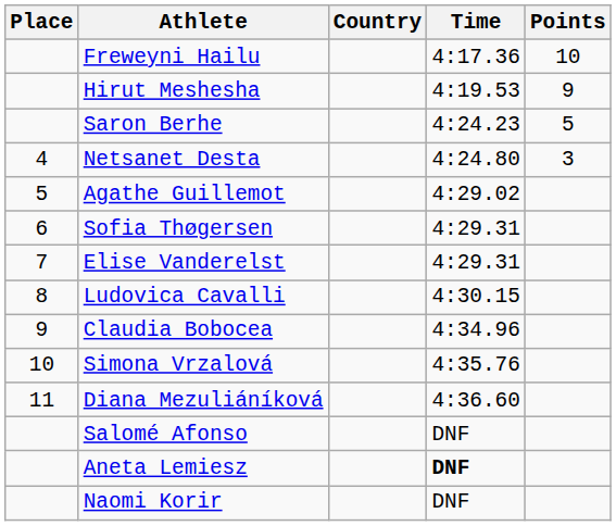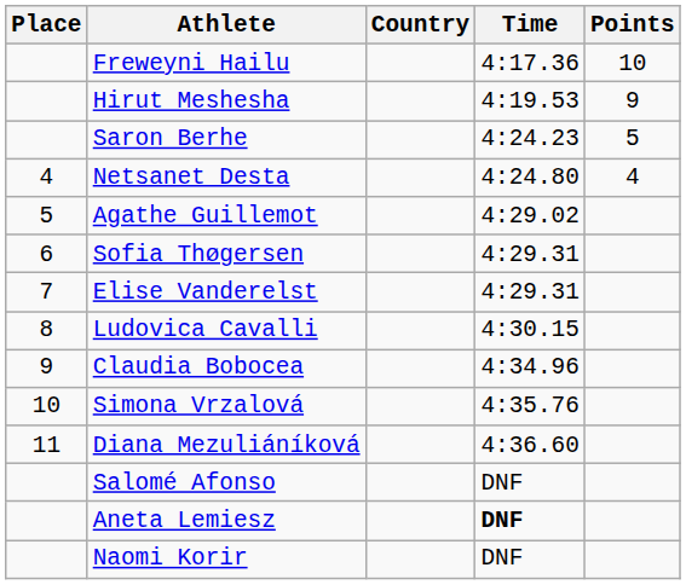Netsanet Desta | Points: 3 -> 4
